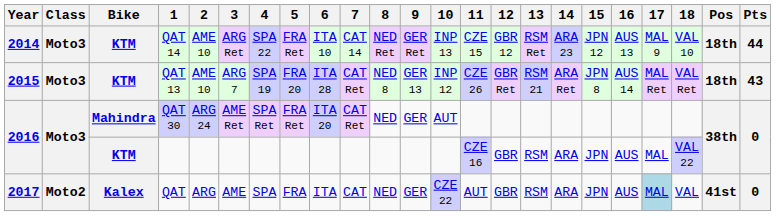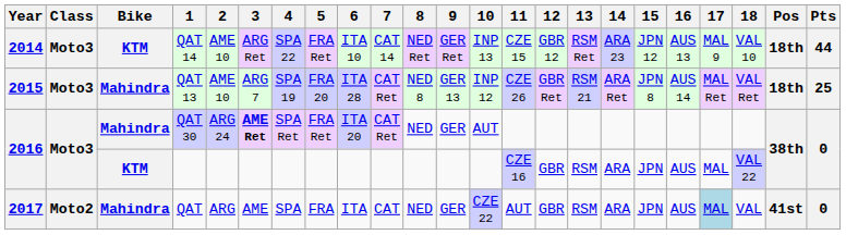QAT 13 | Bike: KTM -> Mahindra
QAT 13 | Pts: 43 -> 25
QAT 30 | 3: normal -> bold
QAT | Bike: Kalex -> Mahindra
